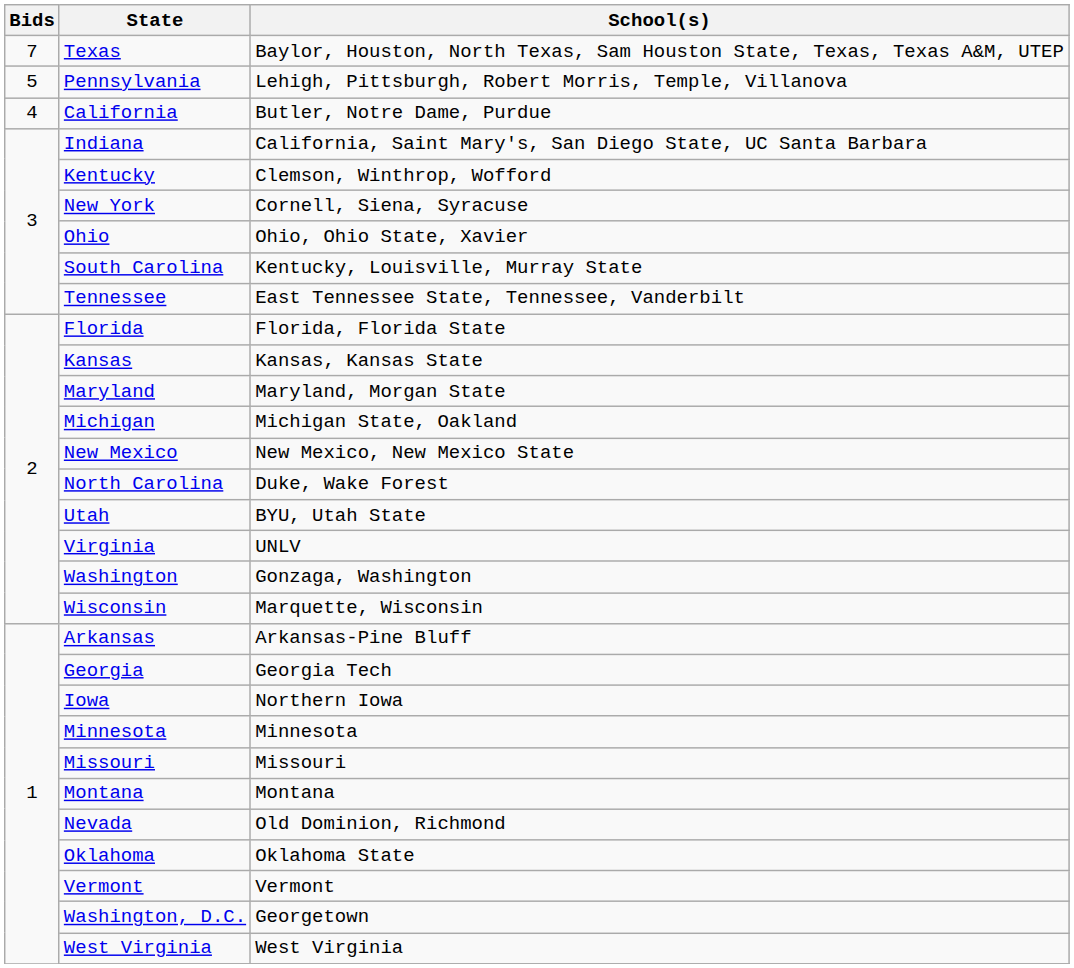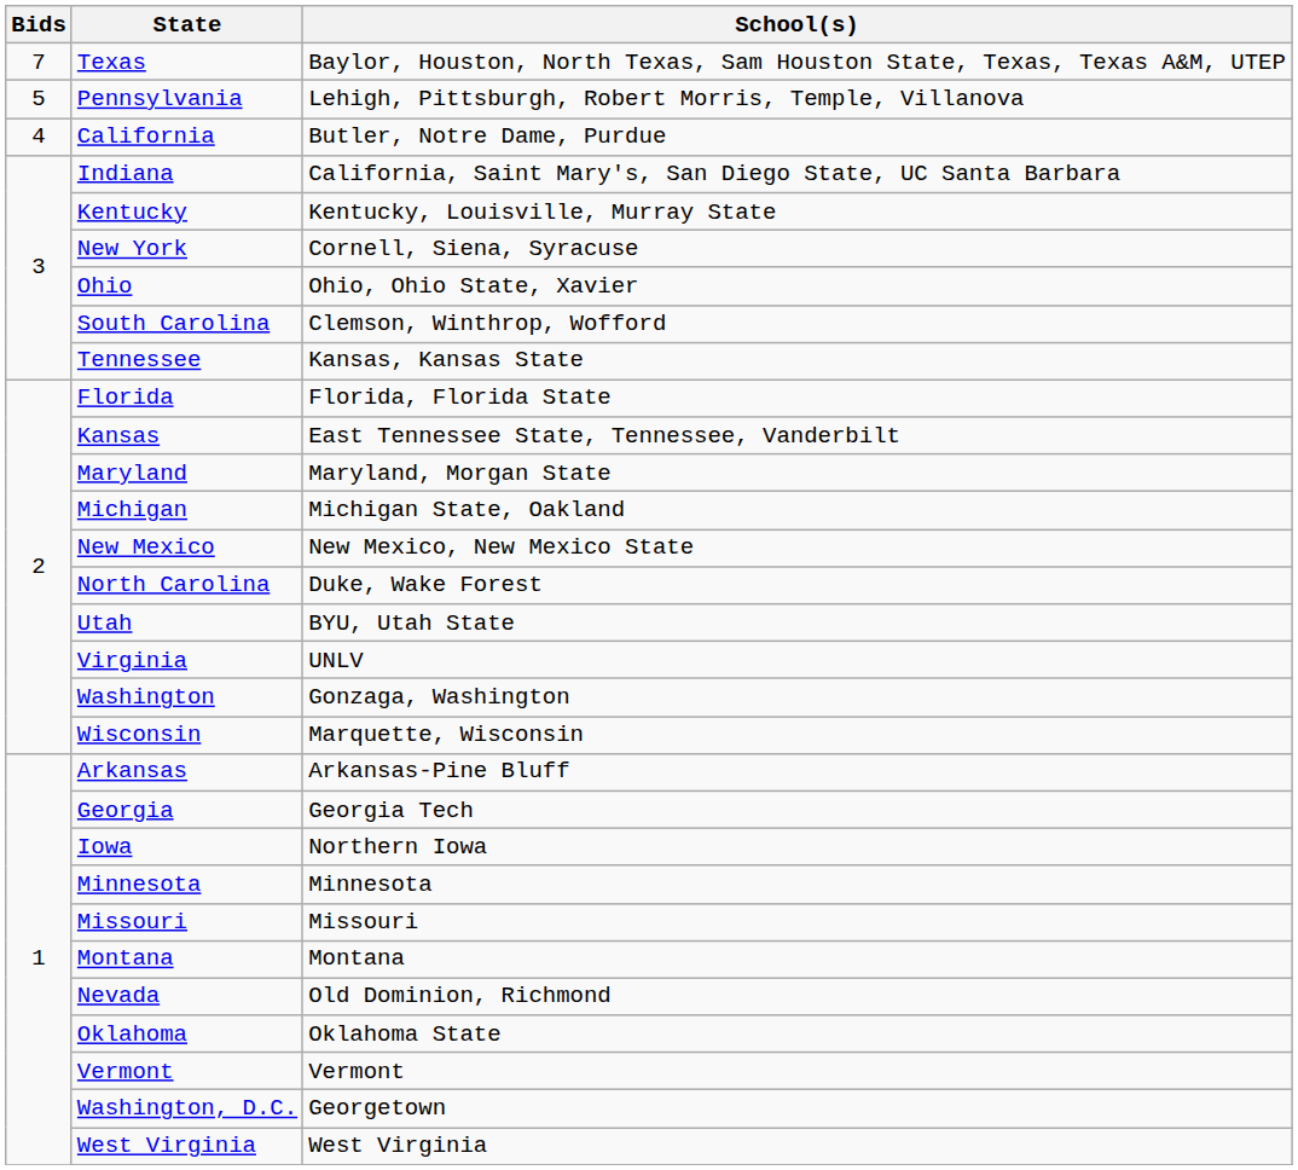Kentucky | School(s): Clemson, Winthrop, Wofford -> Kentucky, Louisville, Murray State
South Carolina | School(s): Kentucky, Louisville, Murray State -> Clemson, Winthrop, Wofford
Tennessee | School(s): East Tennessee State, Tennessee, Vanderbilt -> Kansas, Kansas State
Kansas | School(s): Kansas, Kansas State -> East Tennessee State, Tennessee, Vanderbilt
